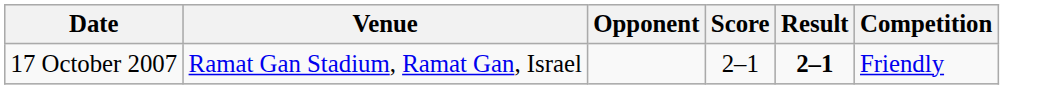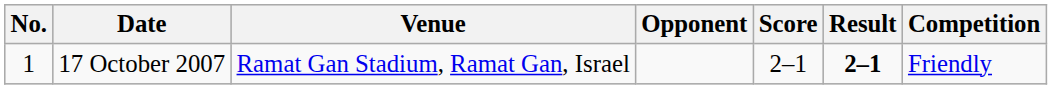+ column: No. | 1
